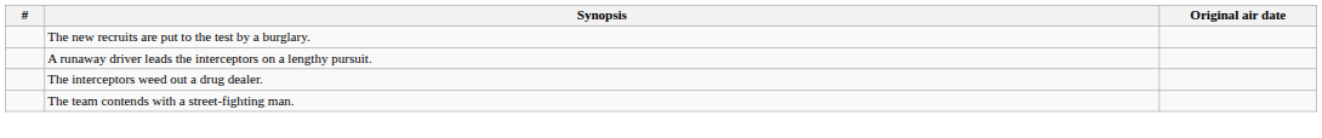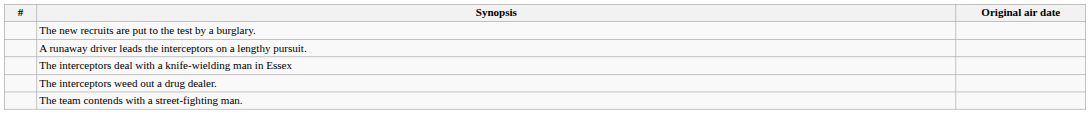+ row: The interceptors deal with a knife-wielding man in Essex
